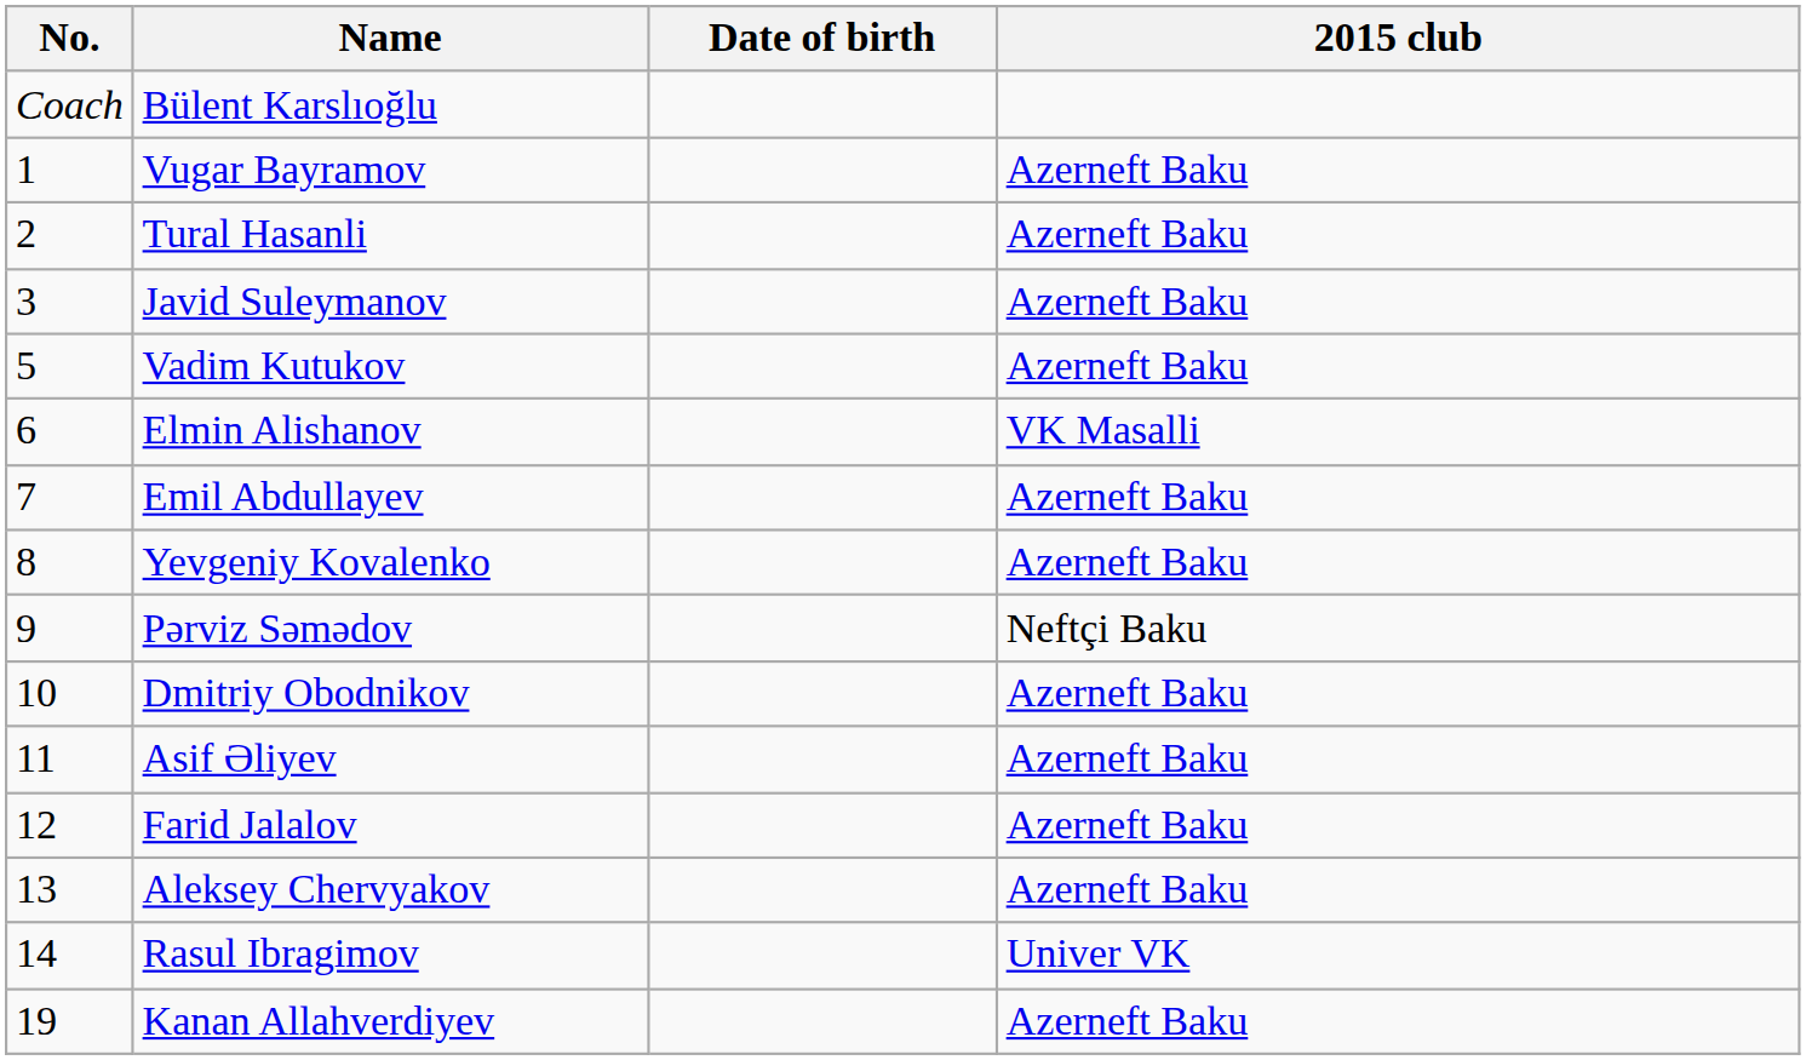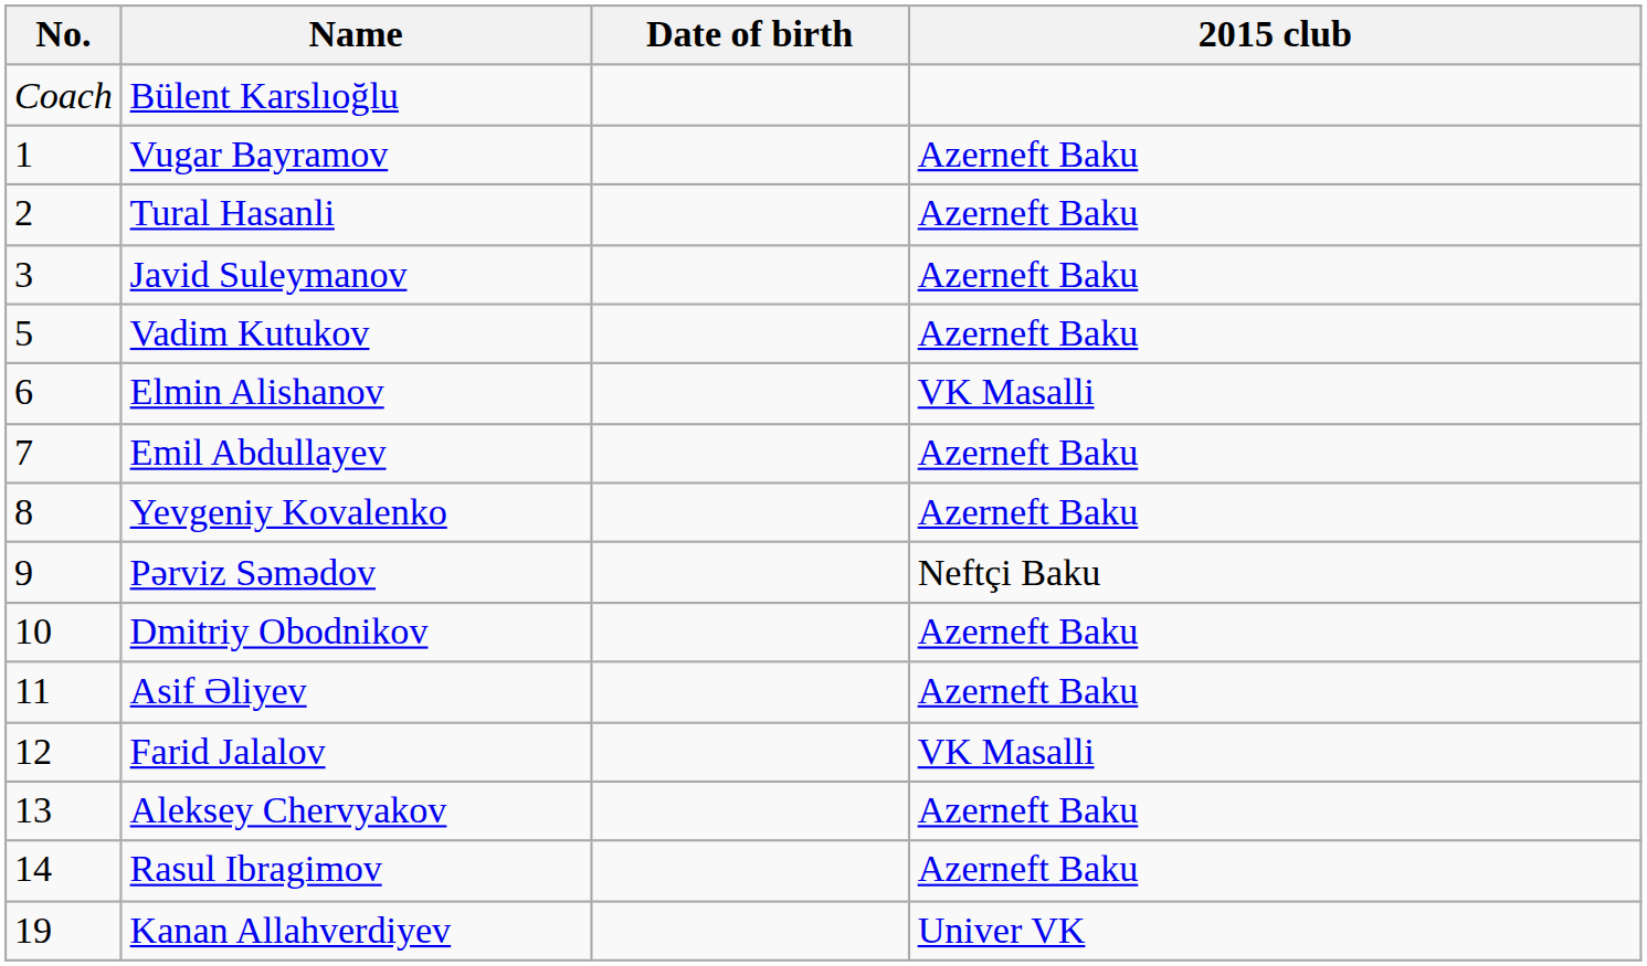Farid Jalalov | 2015 club: Azerneft Baku -> VK Masalli
Rasul Ibragimov | 2015 club: Univer VK -> Azerneft Baku
Kanan Allahverdiyev | 2015 club: Azerneft Baku -> Univer VK
